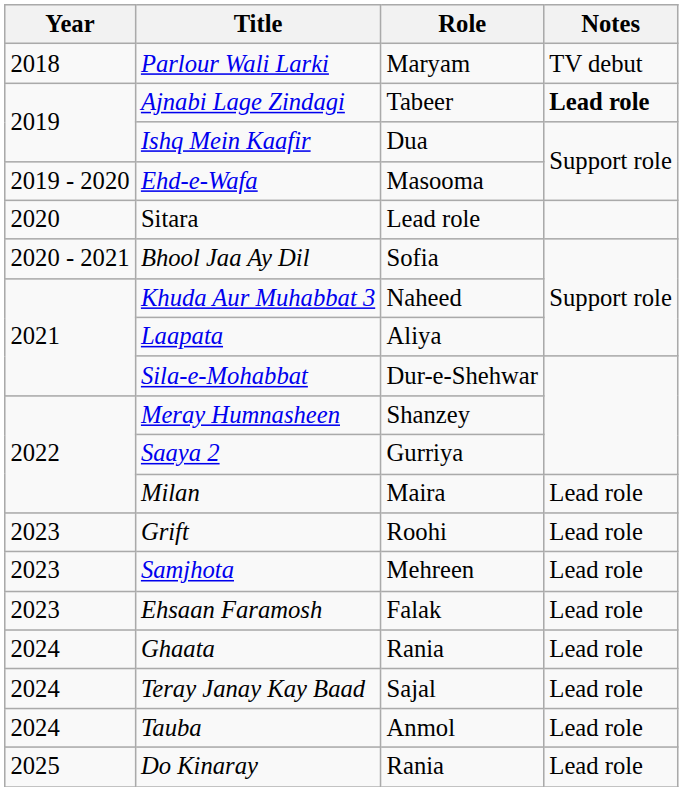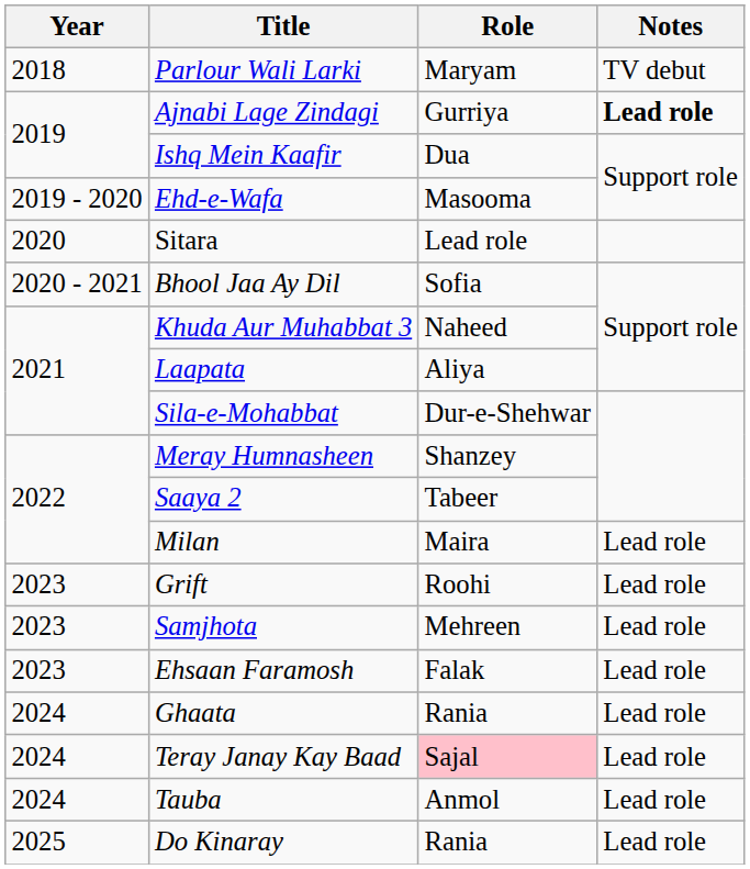Ajnabi Lage Zindagi | Role: Tabeer -> Gurriya
Saaya 2 | Role: Gurriya -> Tabeer
Teray Janay Kay Baad | Role: no background -> pink background
